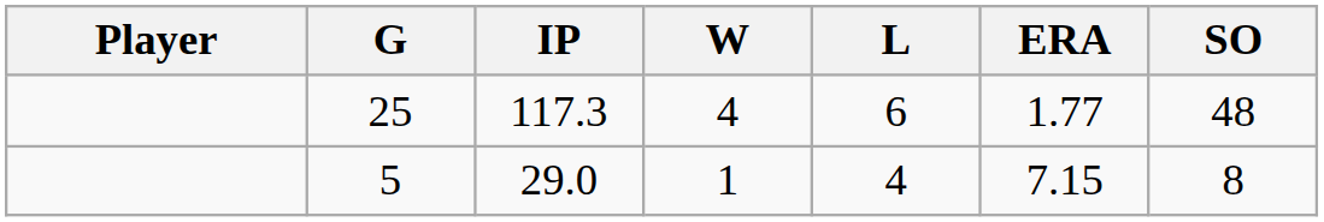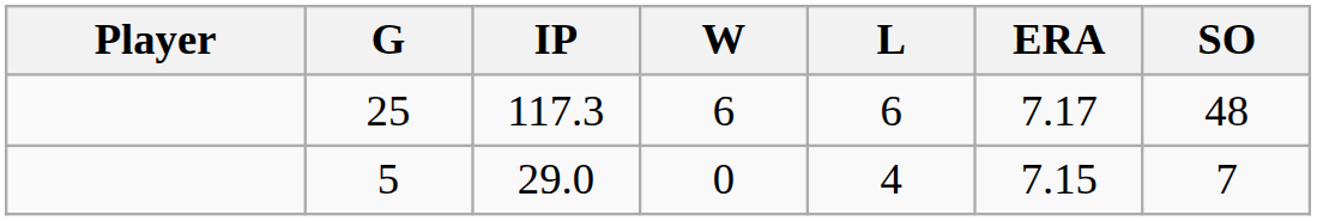25 | W: 4 -> 6
25 | ERA: 1.77 -> 7.17
5 | W: 1 -> 0
5 | SO: 8 -> 7
